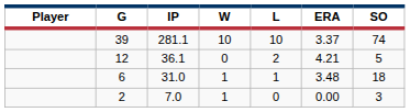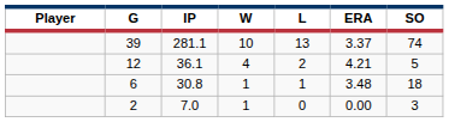39 | L: 10 -> 13
12 | W: 0 -> 4
6 | IP: 31.0 -> 30.8
